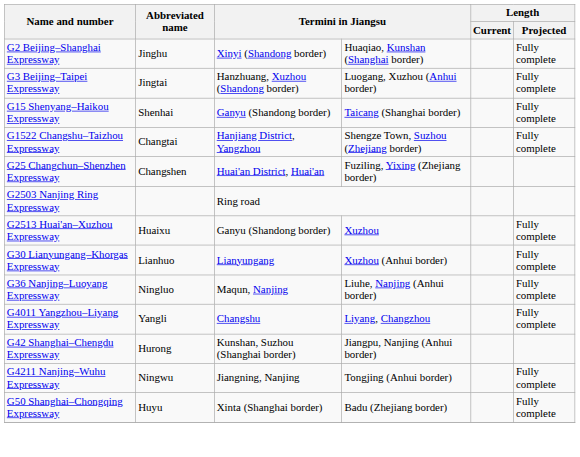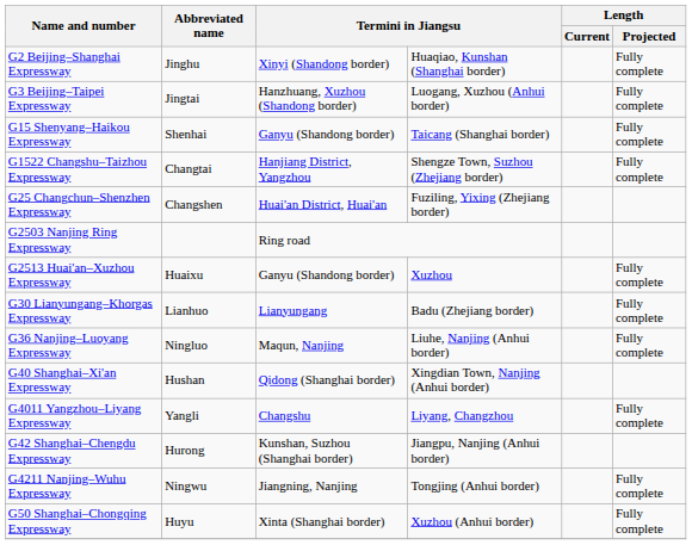G30 Lianyungang–Khorgas Expressway | column 4: Xuzhou (Anhui border) -> Badu (Zhejiang border)
+ row: G40 Shanghai–Xi'an Expressway | Hushan | Qidong (Shanghai border) | Xingdian Town, Nanjing (Anhui border)
G50 Shanghai–Chongqing Expressway | column 4: Badu (Zhejiang border) -> Xuzhou (Anhui border)
